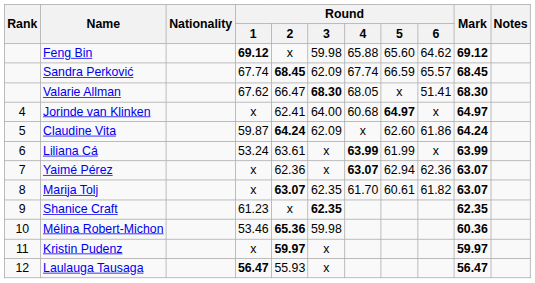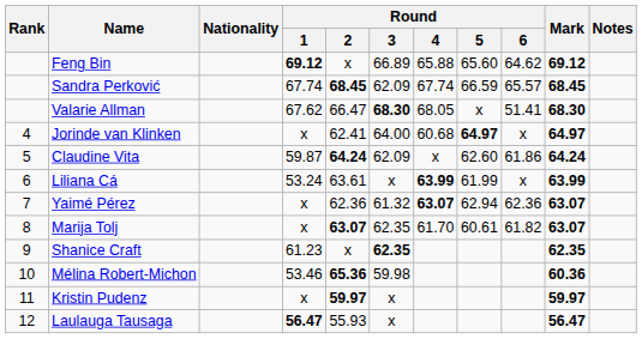Feng Bin | Round / 3: 59.98 -> 66.89
Yaimé Pérez | Round / 3: x -> 61.32
